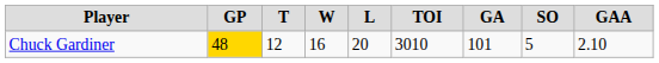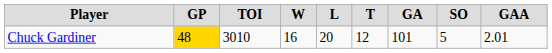columns swapped: TOI <-> T
Chuck Gardiner | GAA: 2.10 -> 2.01
